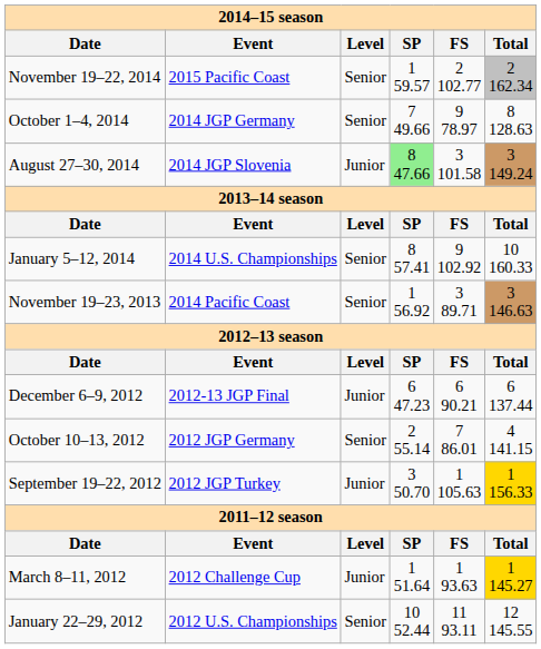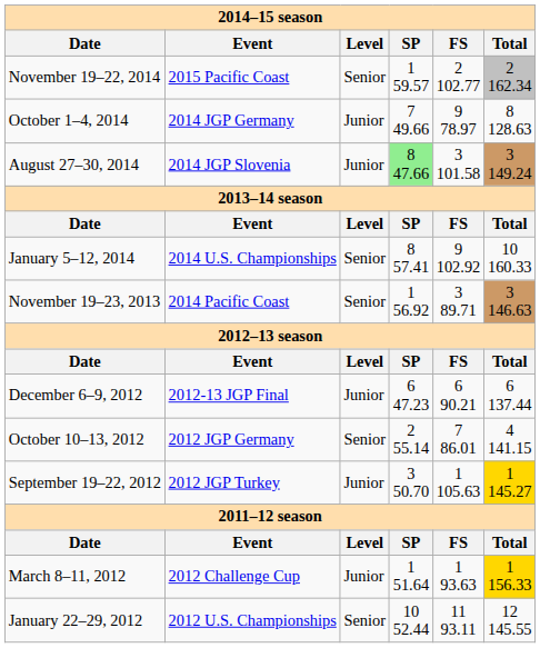October 1–4, 2014 | Level: Senior -> Junior
September 19–22, 2012 | Total: 1 156.33 -> 1 145.27
March 8–11, 2012 | Total: 1 145.27 -> 1 156.33
